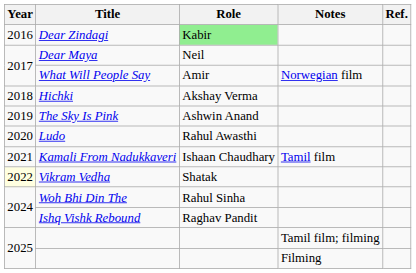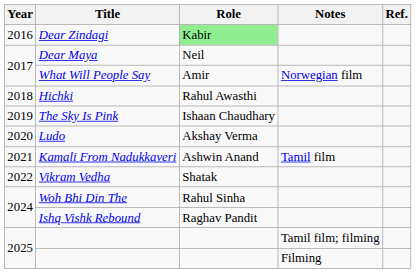Hichki | Role: Akshay Verma -> Rahul Awasthi
The Sky Is Pink | Role: Ashwin Anand -> Ishaan Chaudhary
Ludo | Role: Rahul Awasthi -> Akshay Verma
Kamali From Nadukkaveri | Role: Ishaan Chaudhary -> Ashwin Anand
Vikram Vedha | Year: lightyellow background -> no background
